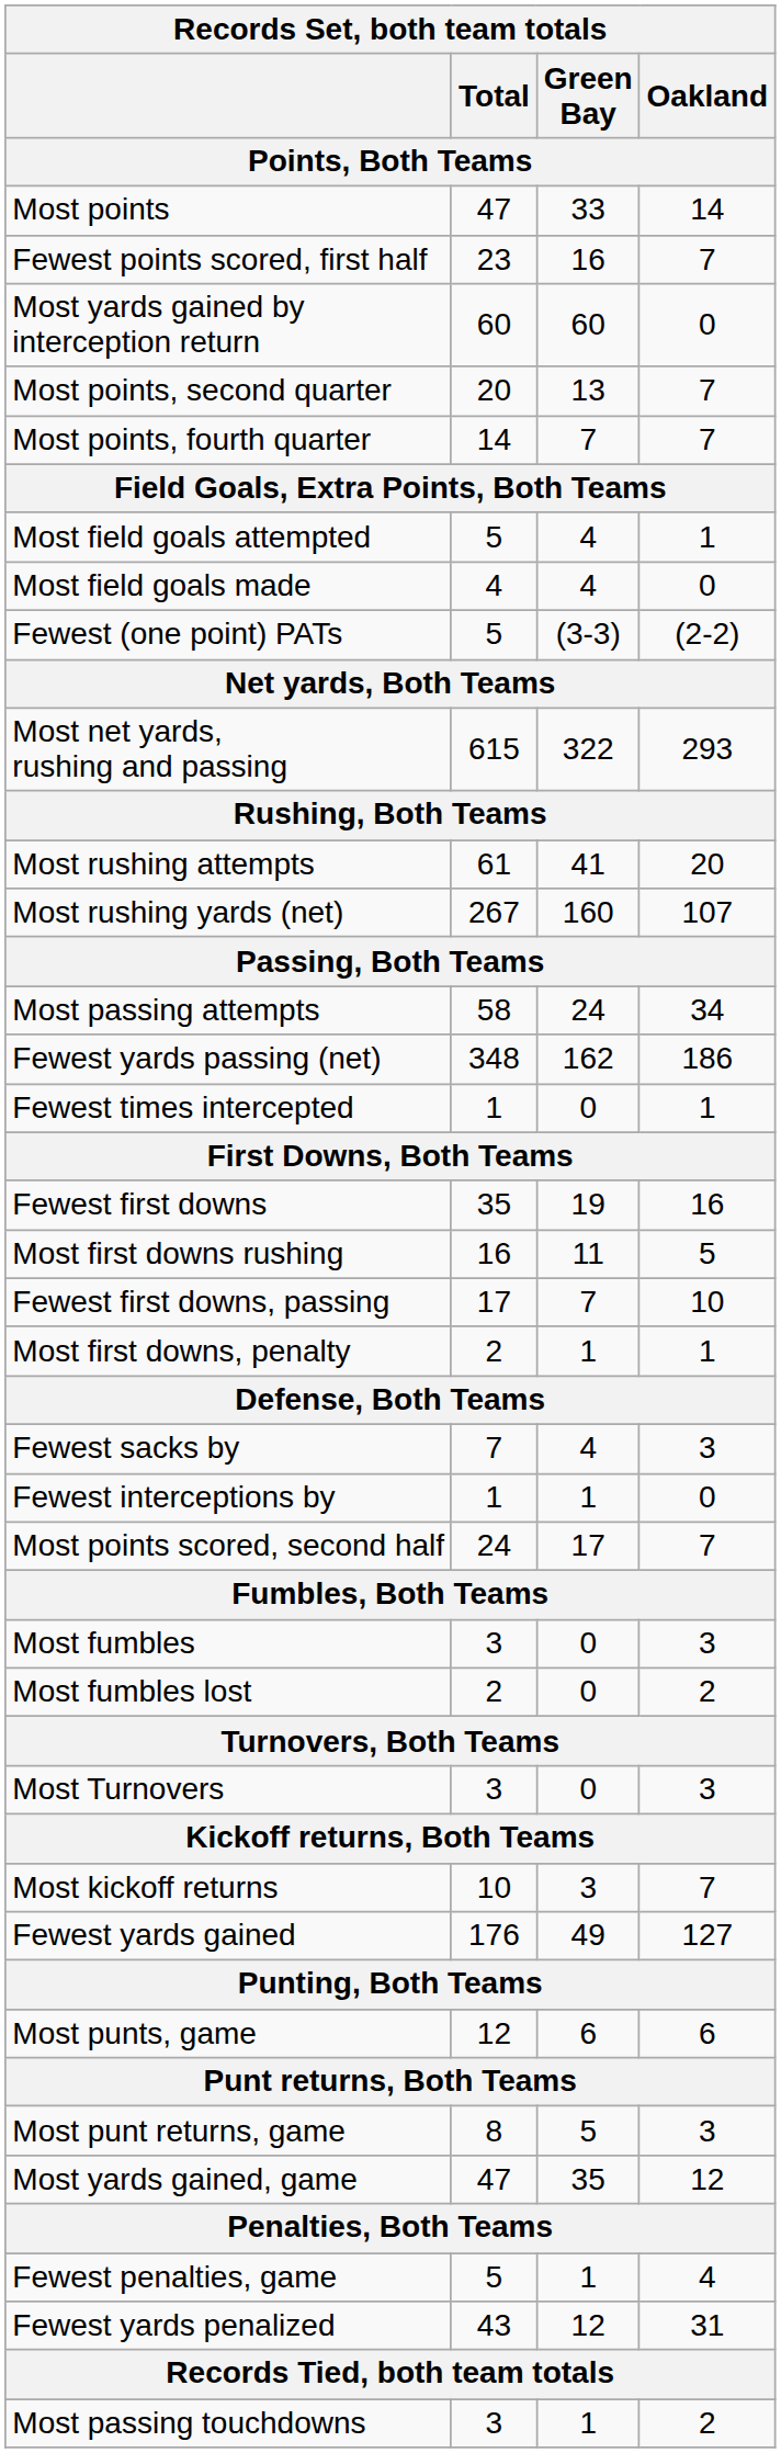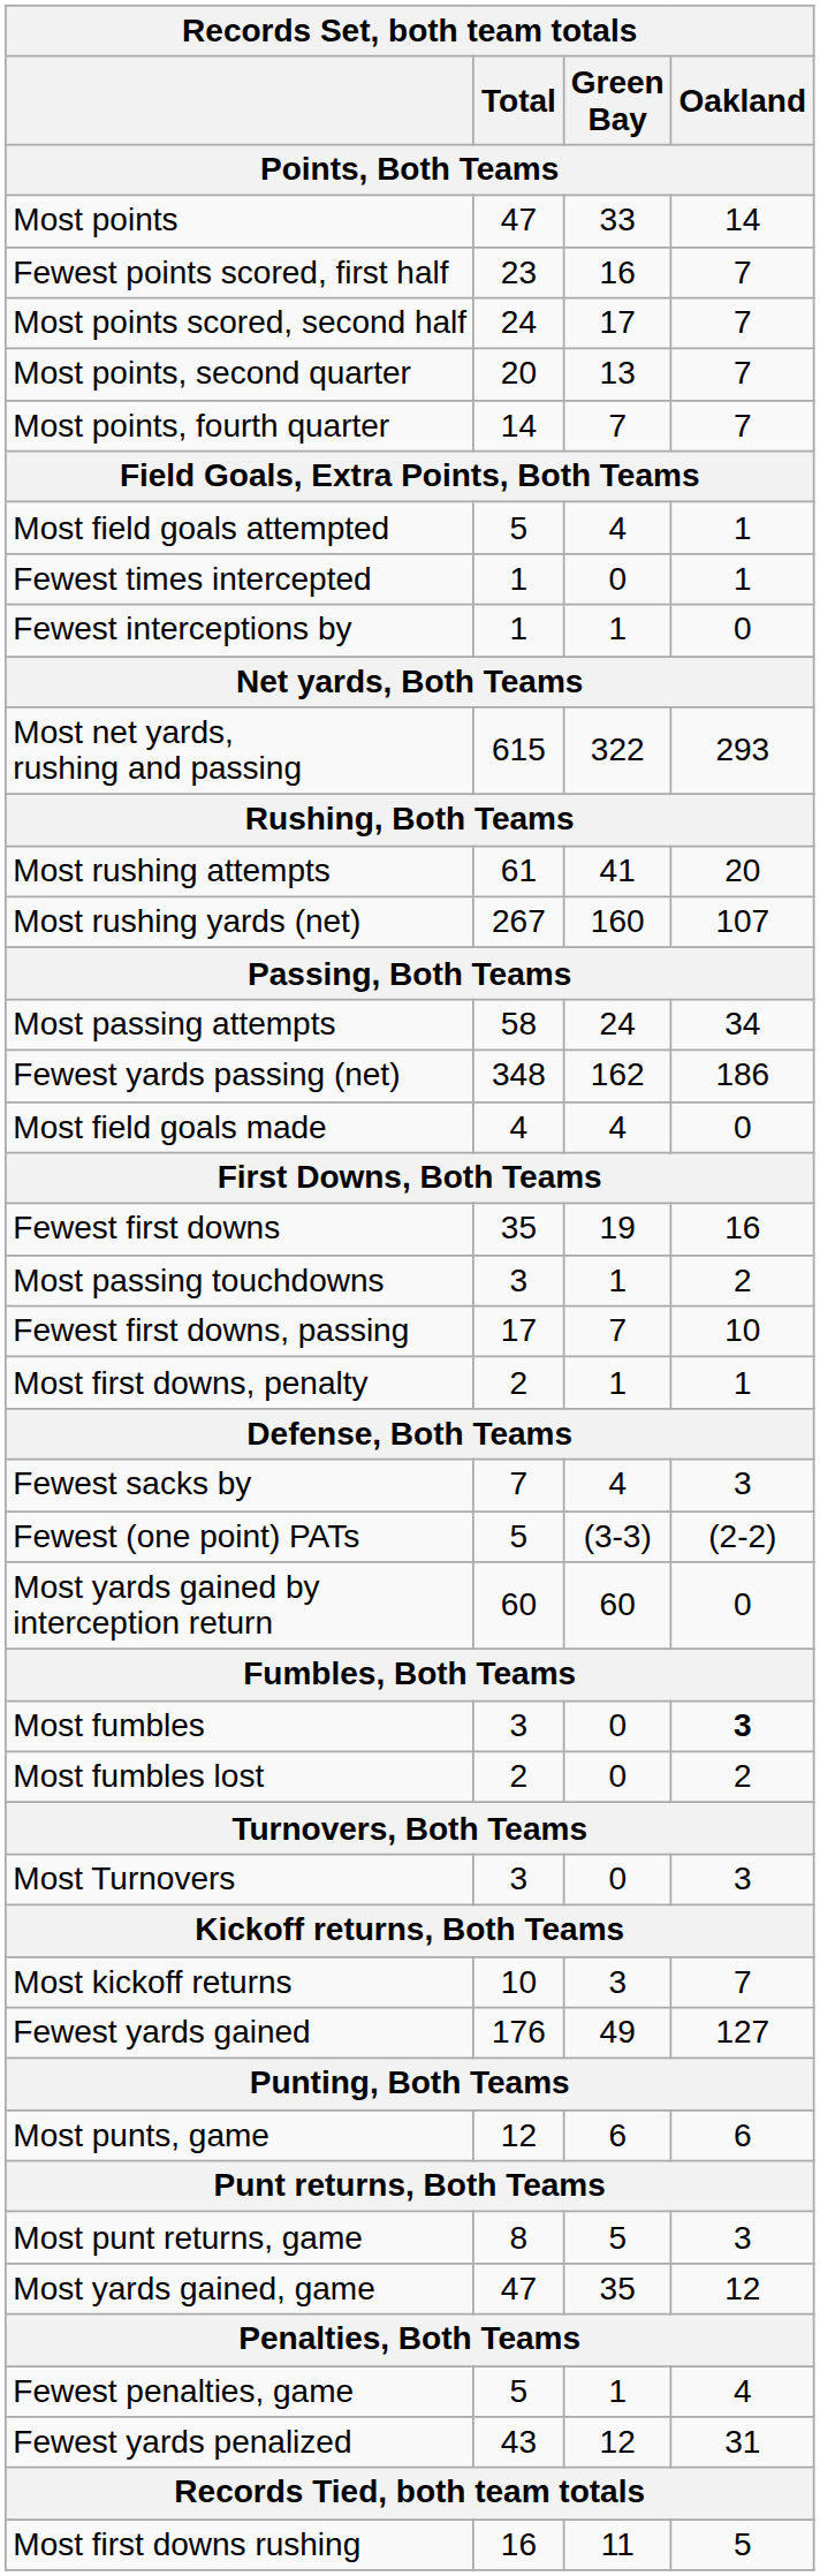rows swapped: Most points scored, second half <-> Most yards gained by interception return
rows swapped: Most field goals made <-> Fewest times intercepted
rows swapped: Fewest (one point) PATs <-> Fewest interceptions by
rows swapped: Most first downs rushing <-> Most passing touchdowns
Most fumbles | Oakland: normal -> bold
